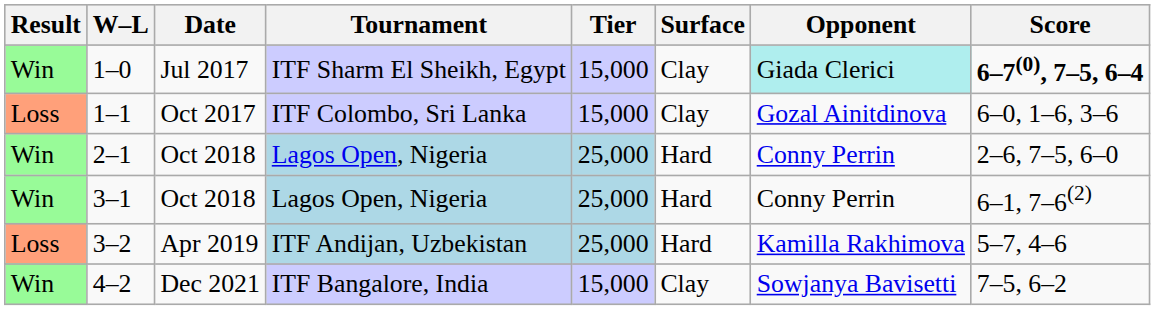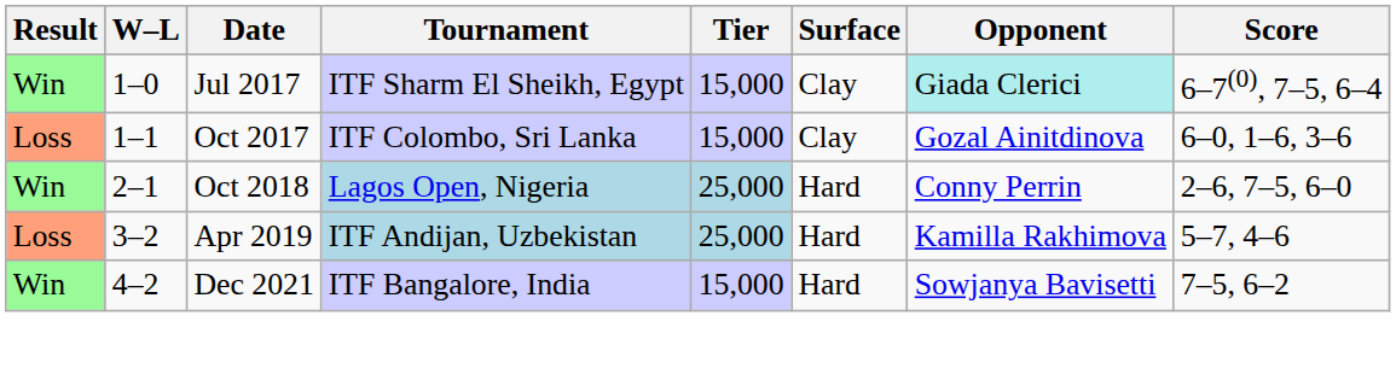1–0 | Score: bold -> normal
- row: Win | 3–1 | Oct 2018 | Lagos Open, Nigeria | 25,000 | Hard | Conny Perrin | 6–1, 7–6(2)
4–2 | Surface: Clay -> Hard
